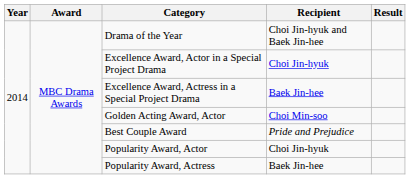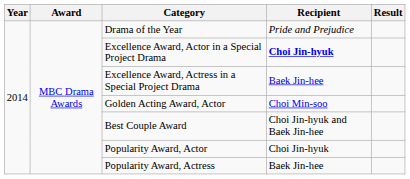Drama of the Year | Recipient: Choi Jin-hyuk and Baek Jin-hee -> Pride and Prejudice
Excellence Award, Actor in a Special Project Drama | Recipient: normal -> bold
Best Couple Award | Recipient: Pride and Prejudice -> Choi Jin-hyuk and Baek Jin-hee
